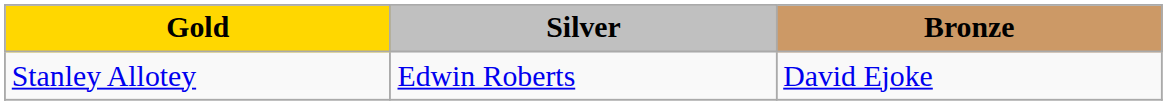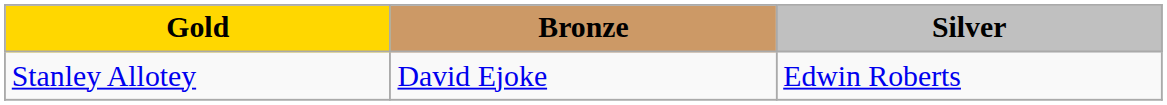columns swapped: Silver <-> Bronze
